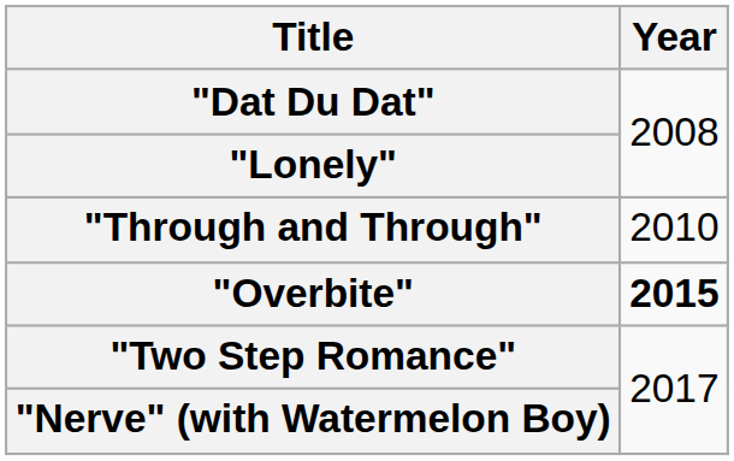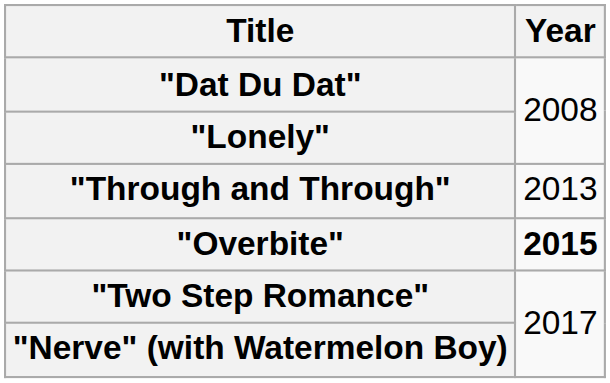"Through and Through" | Year: 2010 -> 2013
